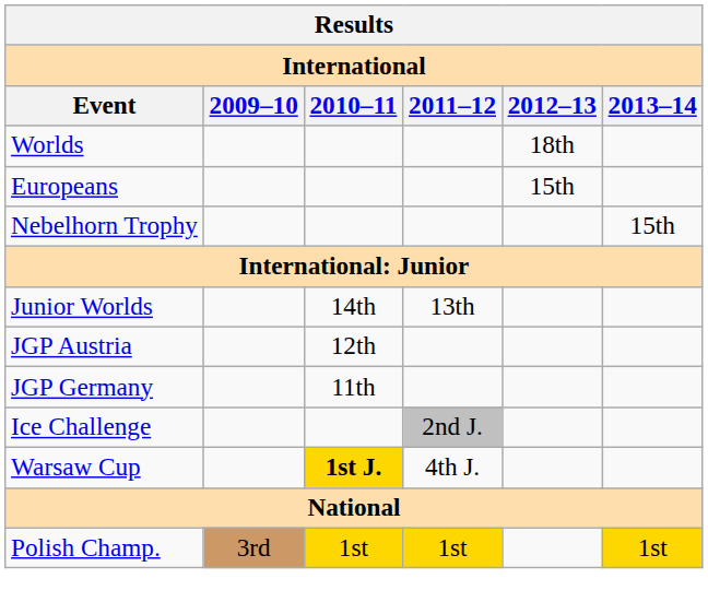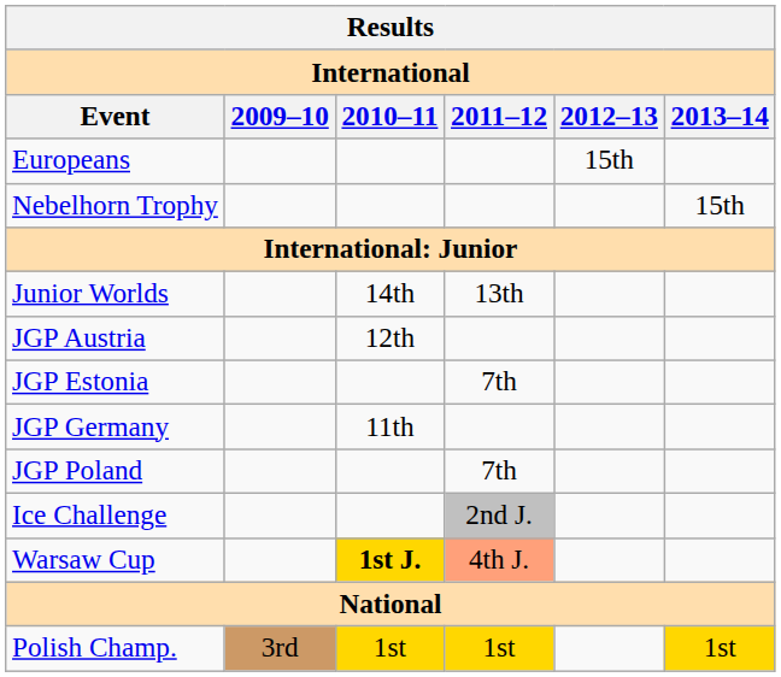- row: Worlds | 18th
+ row: JGP Estonia | 7th
+ row: JGP Poland | 7th
Warsaw Cup | 2011–12: no background -> lightsalmon background
